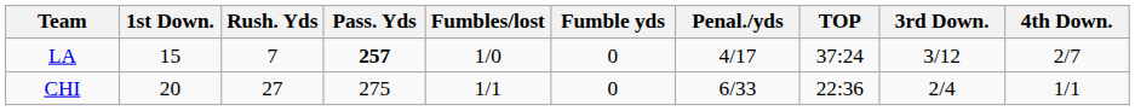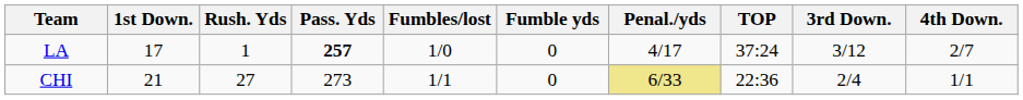LA | 1st Down.: 15 -> 17
LA | Rush. Yds: 7 -> 1
CHI | 1st Down.: 20 -> 21
CHI | Pass. Yds: 275 -> 273
CHI | Penal./yds: no background -> khaki background
